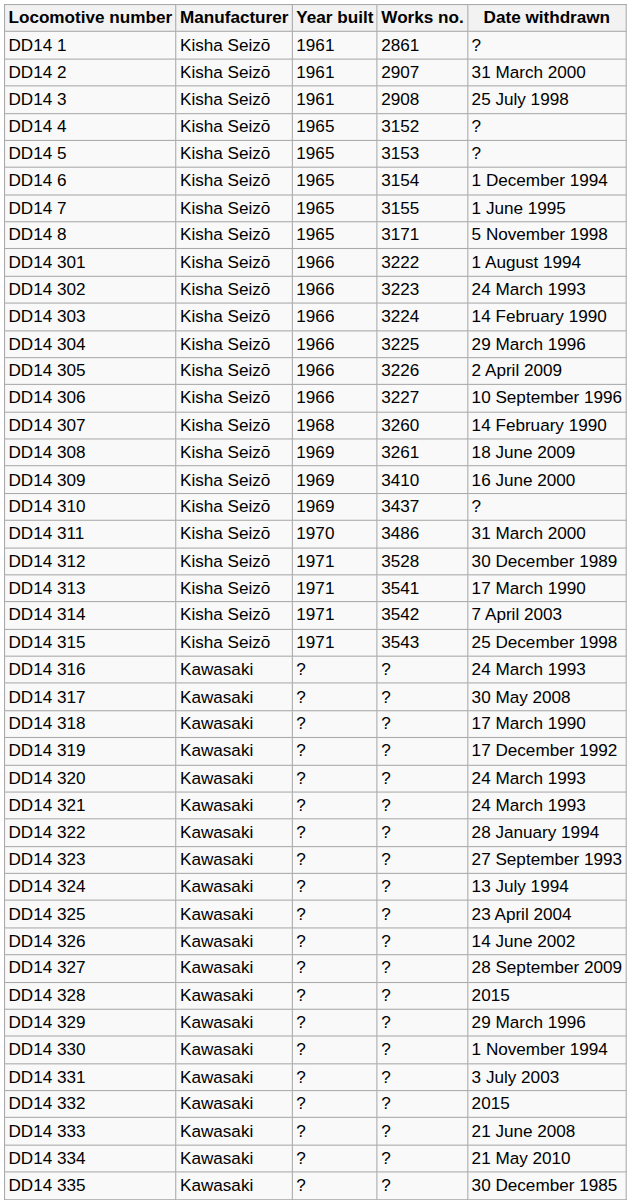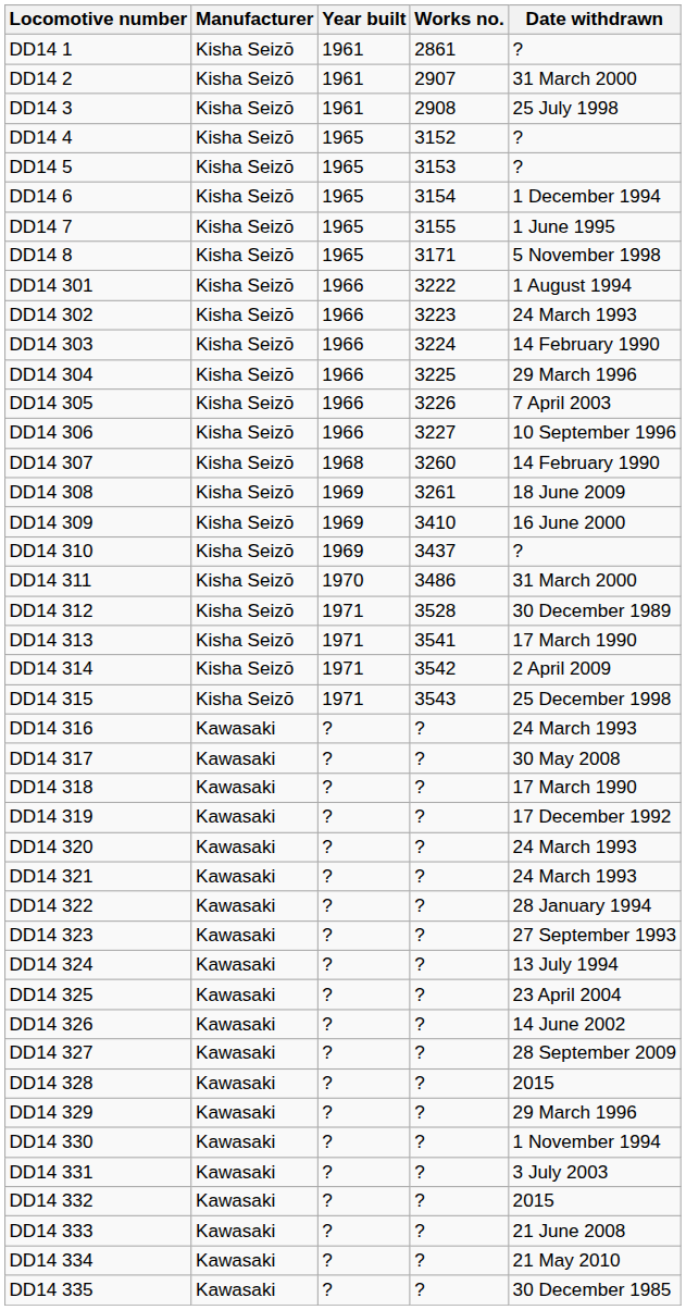DD14 305 | Date withdrawn: 2 April 2009 -> 7 April 2003
DD14 314 | Date withdrawn: 7 April 2003 -> 2 April 2009
